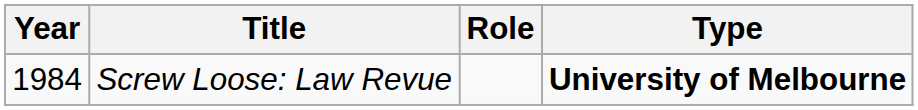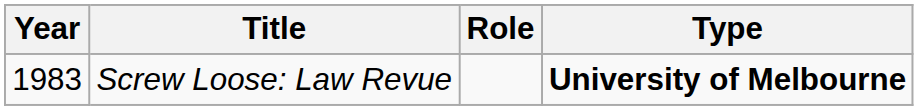Screw Loose: Law Revue | Year: 1984 -> 1983
